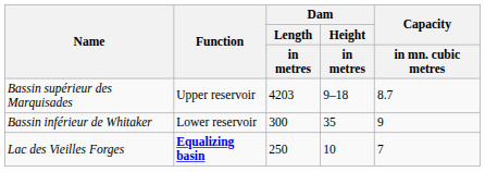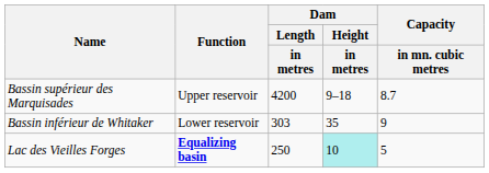Bassin supérieur des Marquisades | Dam / Length / in metres: 4203 -> 4200
Bassin inférieur de Whitaker | Dam / Length / in metres: 300 -> 303
Lac des Vieilles Forges | Dam / Height / in metres: no background -> paleturquoise background
Lac des Vieilles Forges | Capacity / in mn. cubic metres: 7 -> 5
